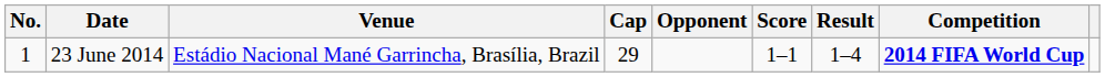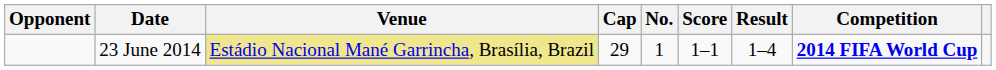columns swapped: No. <-> Opponent
23 June 2014 | Venue: no background -> khaki background
